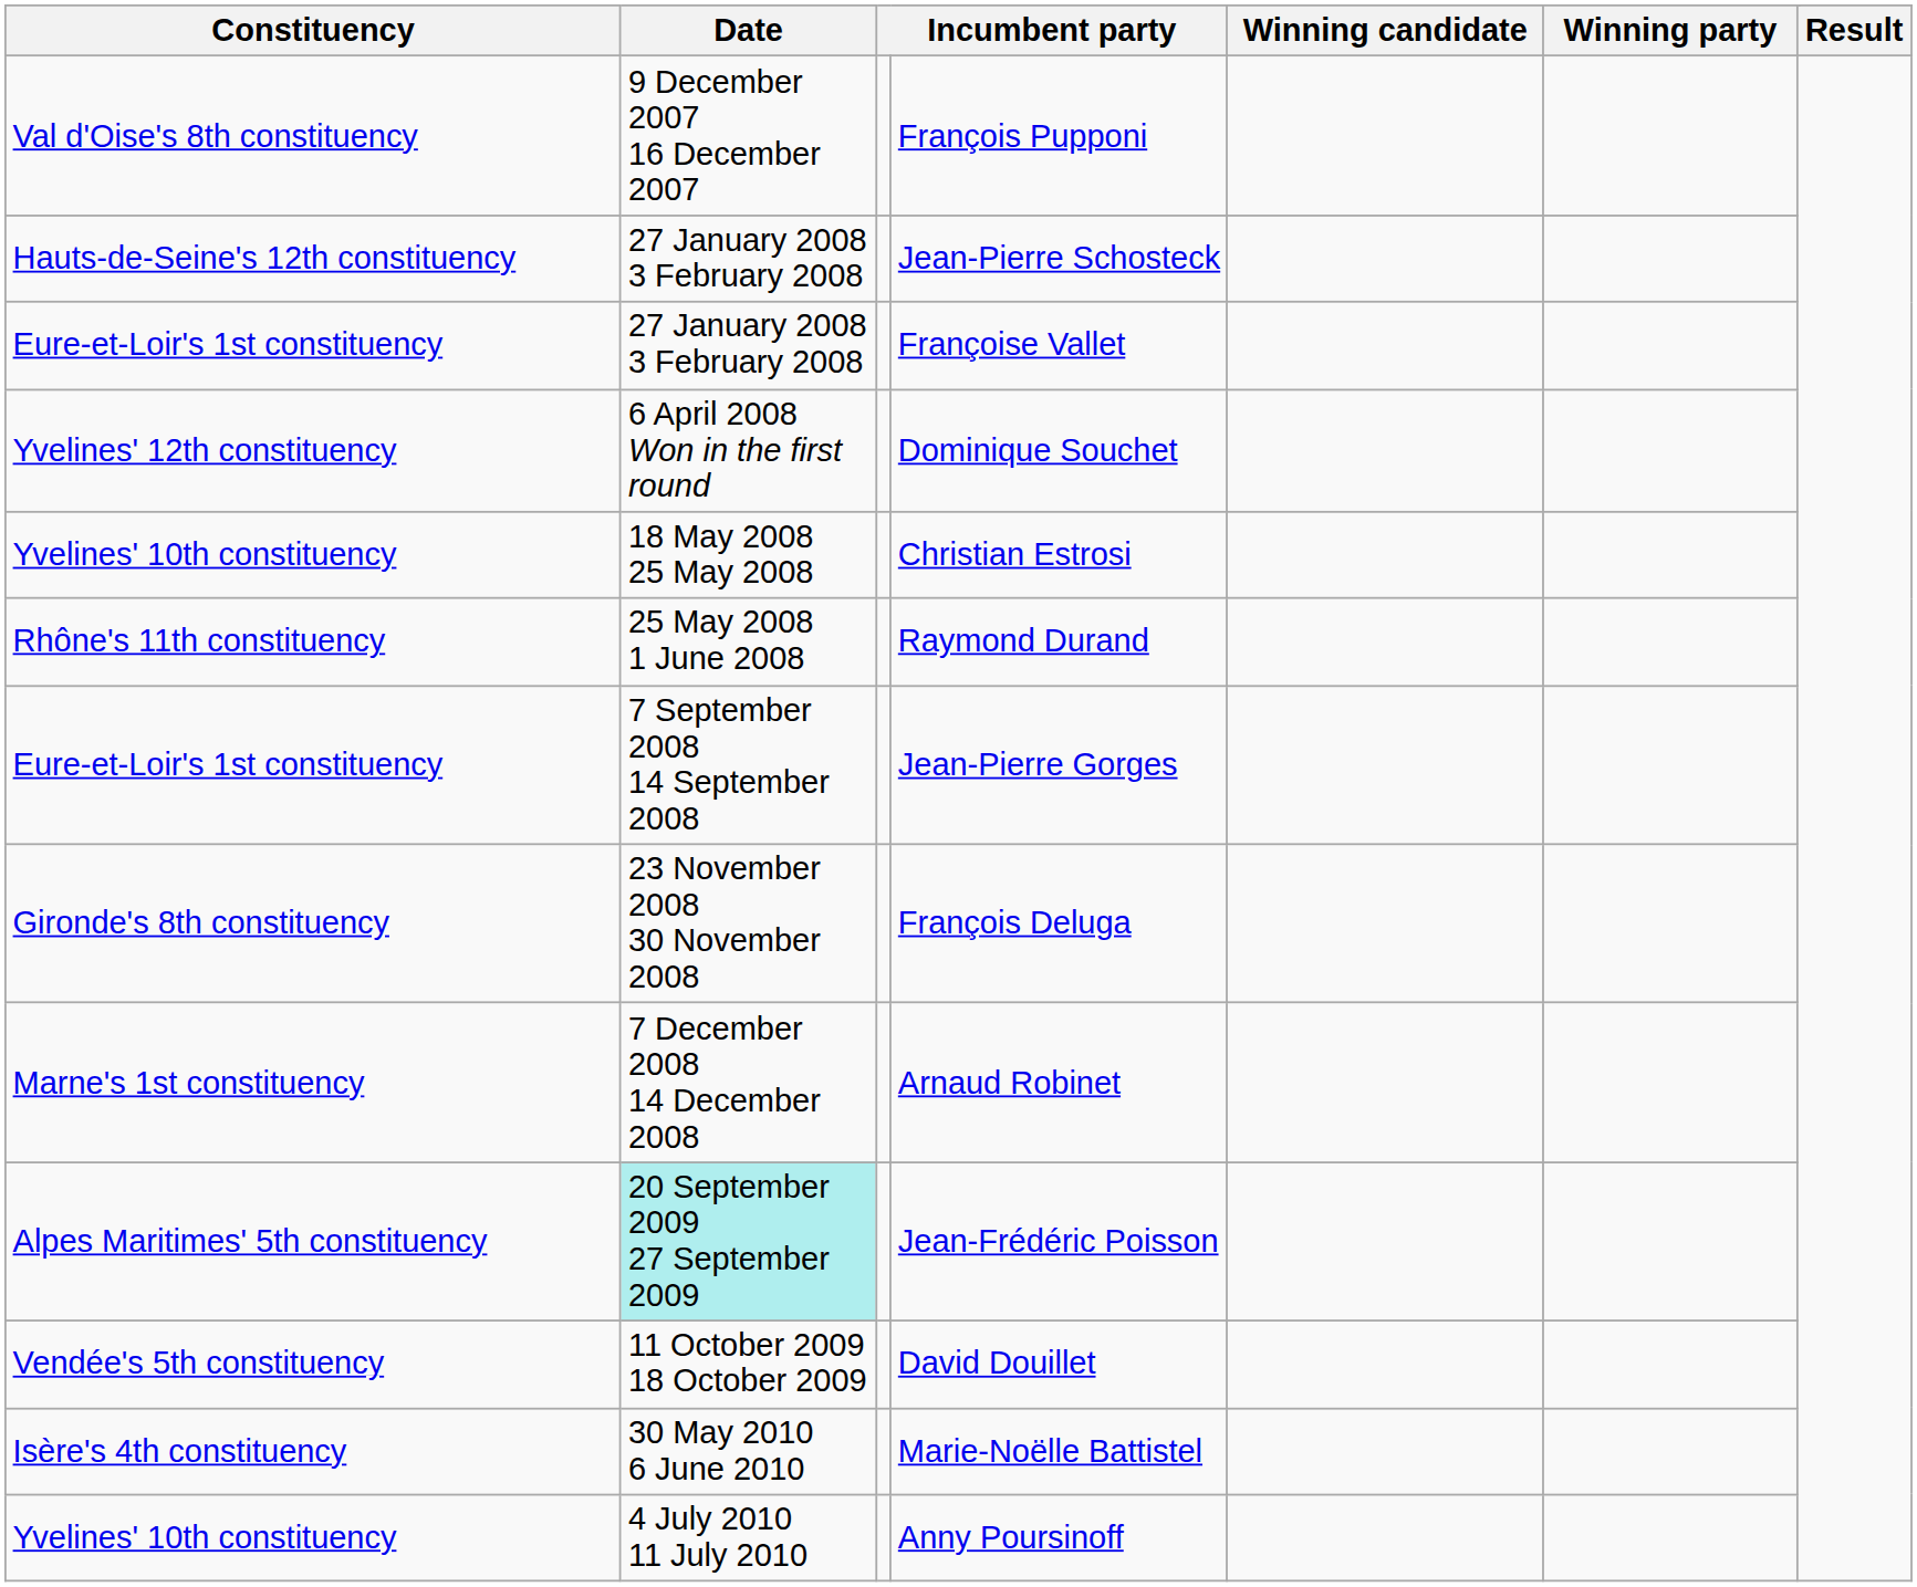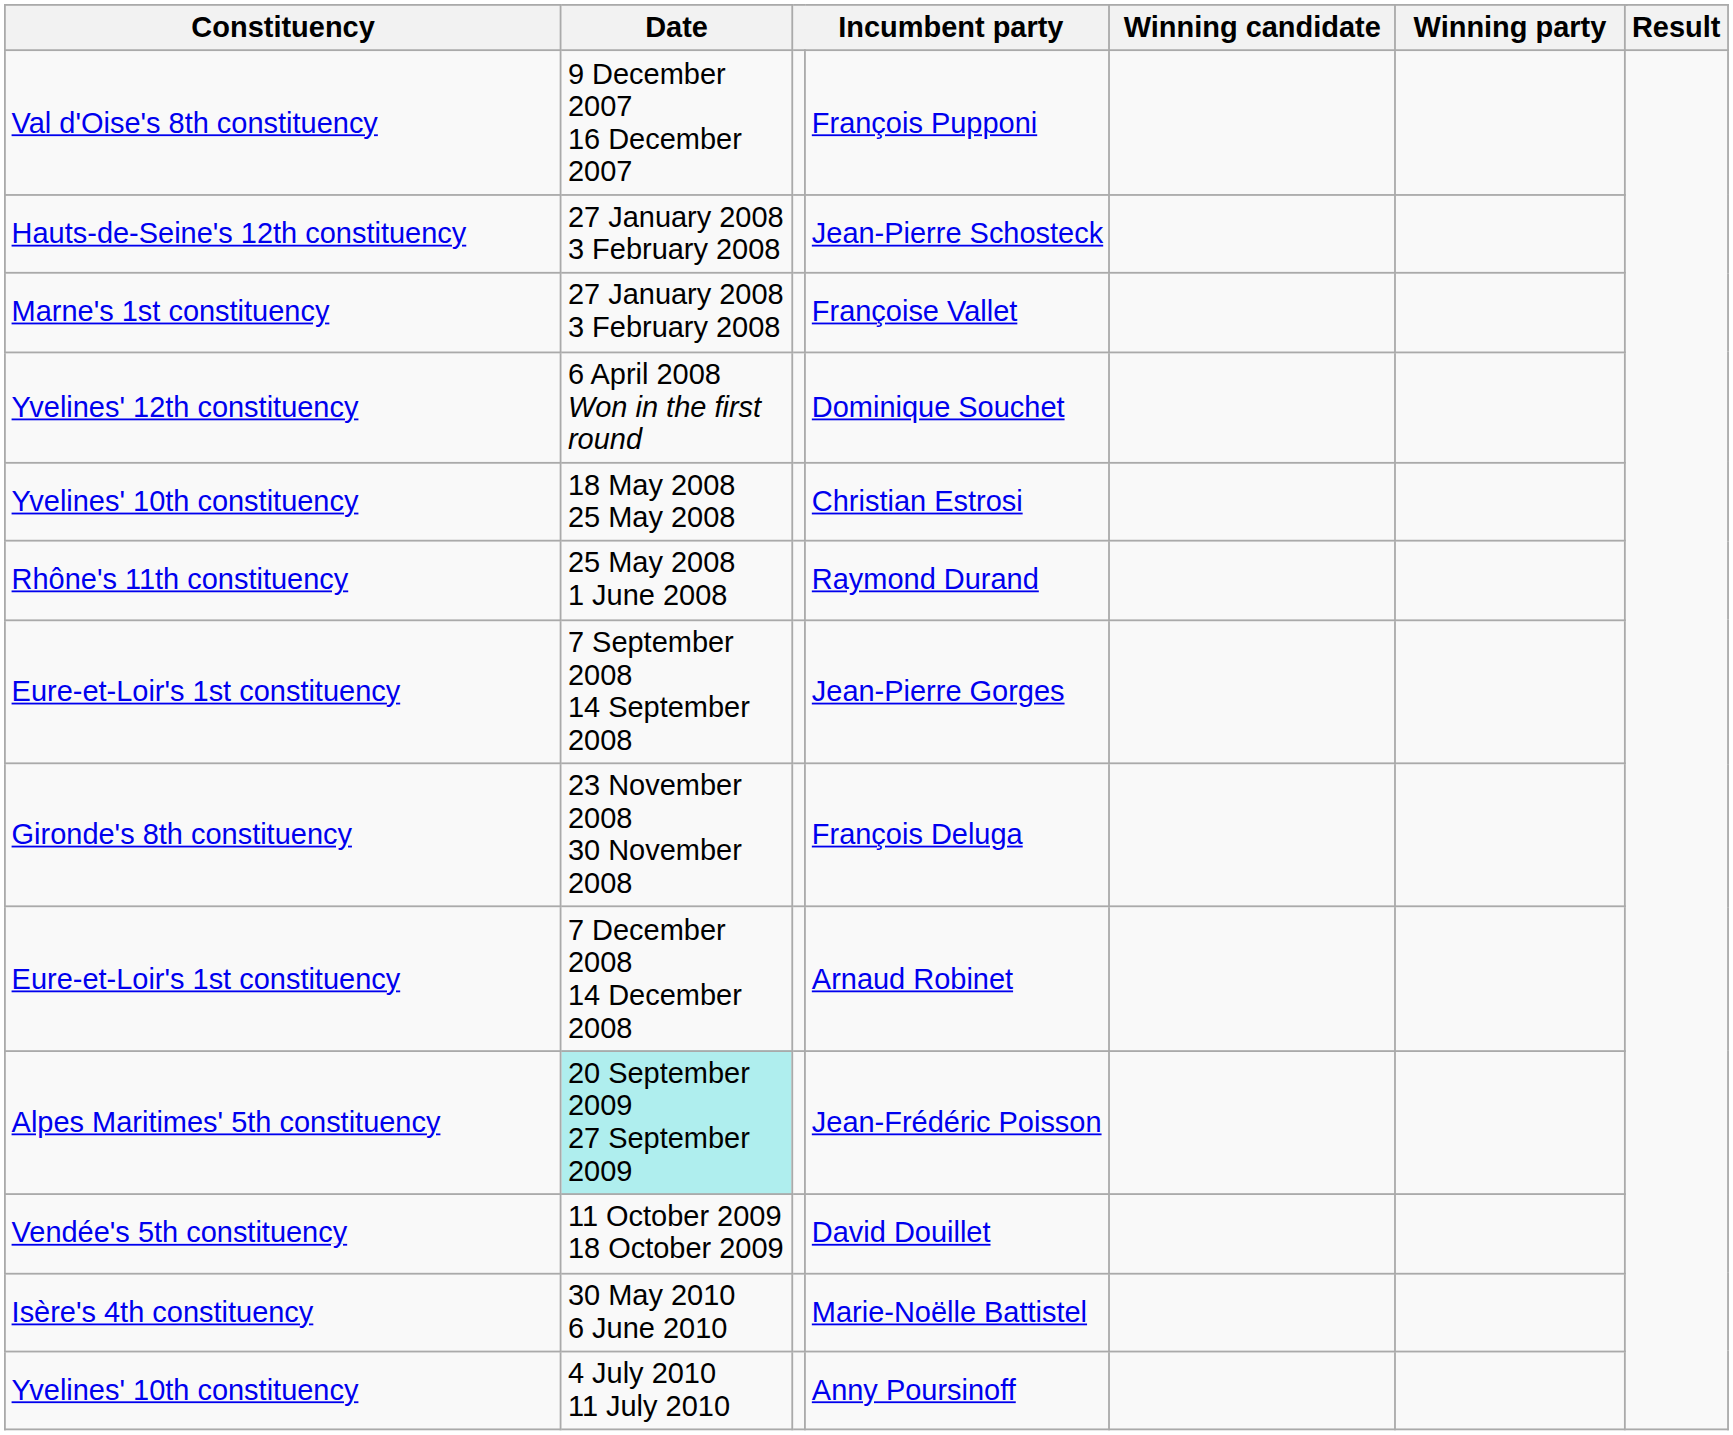Françoise Vallet | Constituency: Eure-et-Loir's 1st constituency -> Marne's 1st constituency
Arnaud Robinet | Constituency: Marne's 1st constituency -> Eure-et-Loir's 1st constituency
